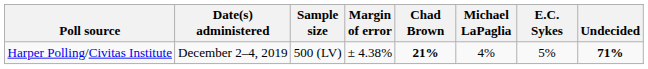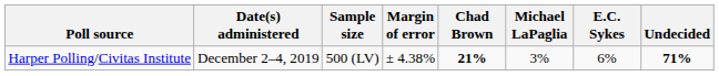Harper Polling/Civitas Institute | Michael LaPaglia: 4% -> 3%
Harper Polling/Civitas Institute | E.C. Sykes: 5% -> 6%
